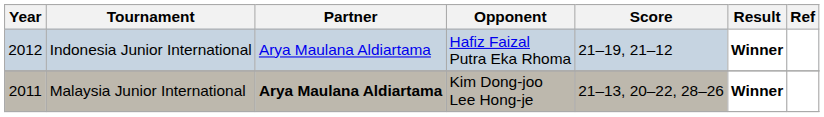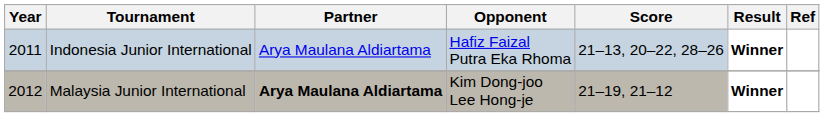Indonesia Junior International | Year: 2012 -> 2011
Indonesia Junior International | Score: 21–19, 21–12 -> 21–13, 20–22, 28–26
Malaysia Junior International | Year: 2011 -> 2012
Malaysia Junior International | Score: 21–13, 20–22, 28–26 -> 21–19, 21–12
